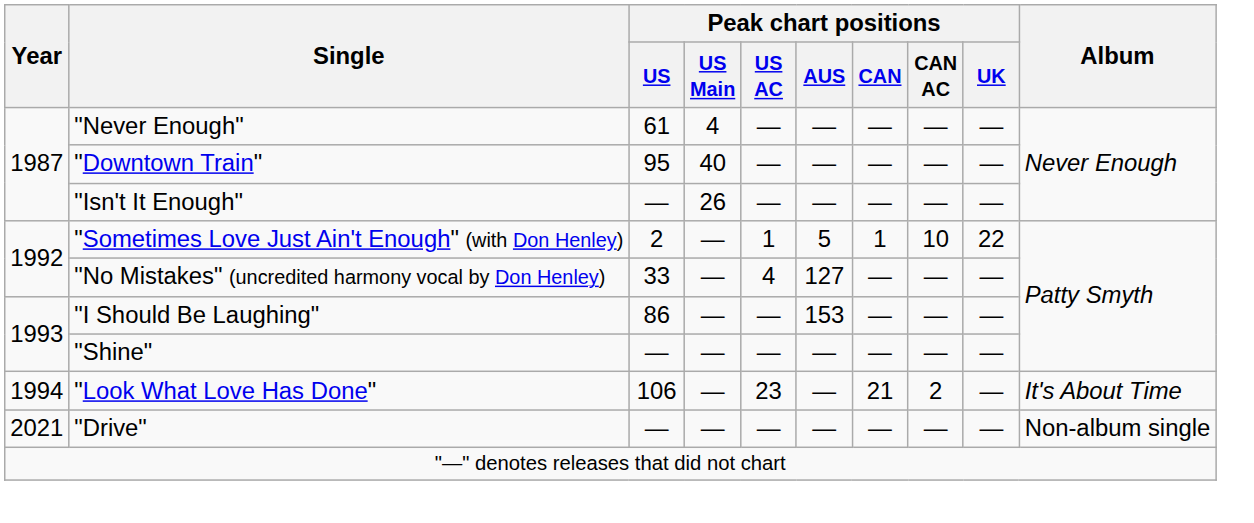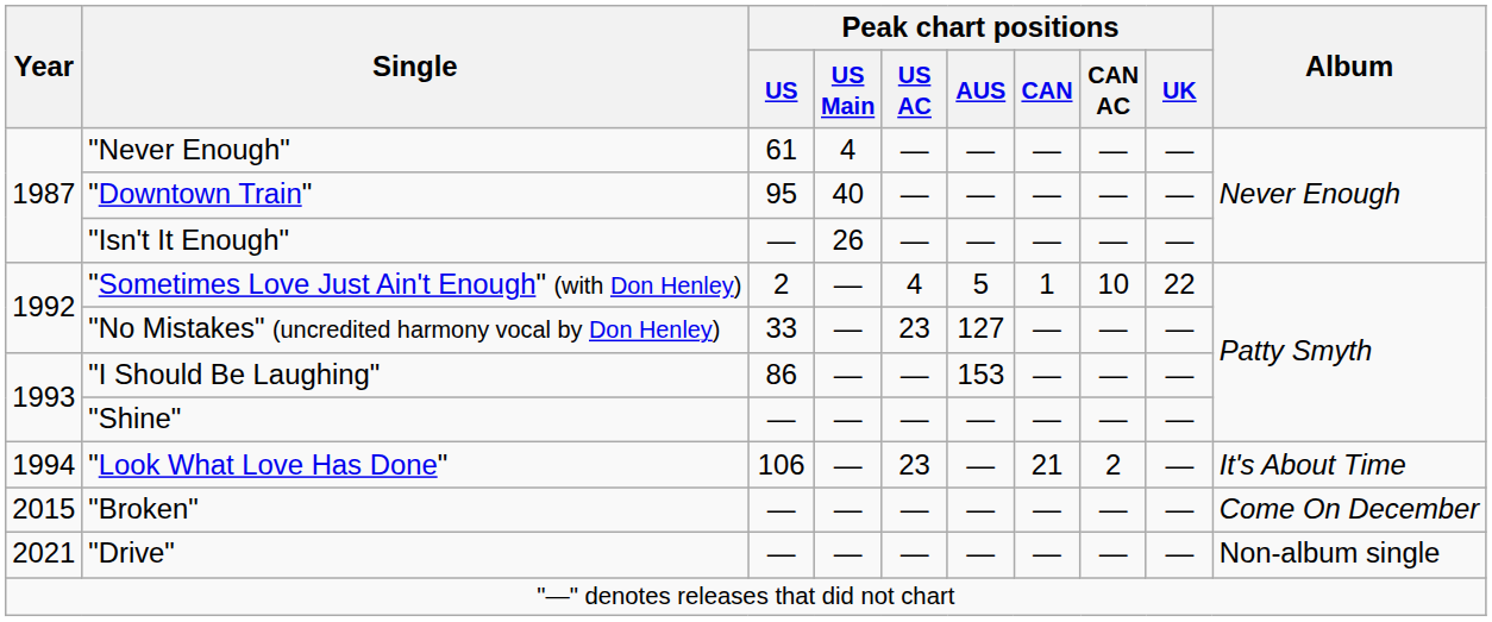"Sometimes Love Just Ain't Enough" (with Don Henley) | Peak chart positions / US AC: 1 -> 4
"No Mistakes" (uncredited harmony vocal by Don Henley) | Peak chart positions / US AC: 4 -> 23
+ row: 2015 | "Broken" | — | — | — | — | — | — | — | Come On December
